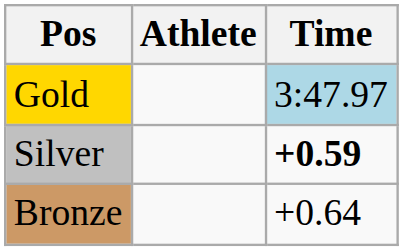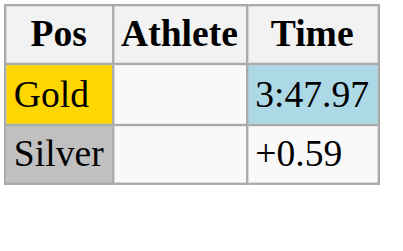Silver | Time: bold -> normal
- row: Bronze | +0.64
